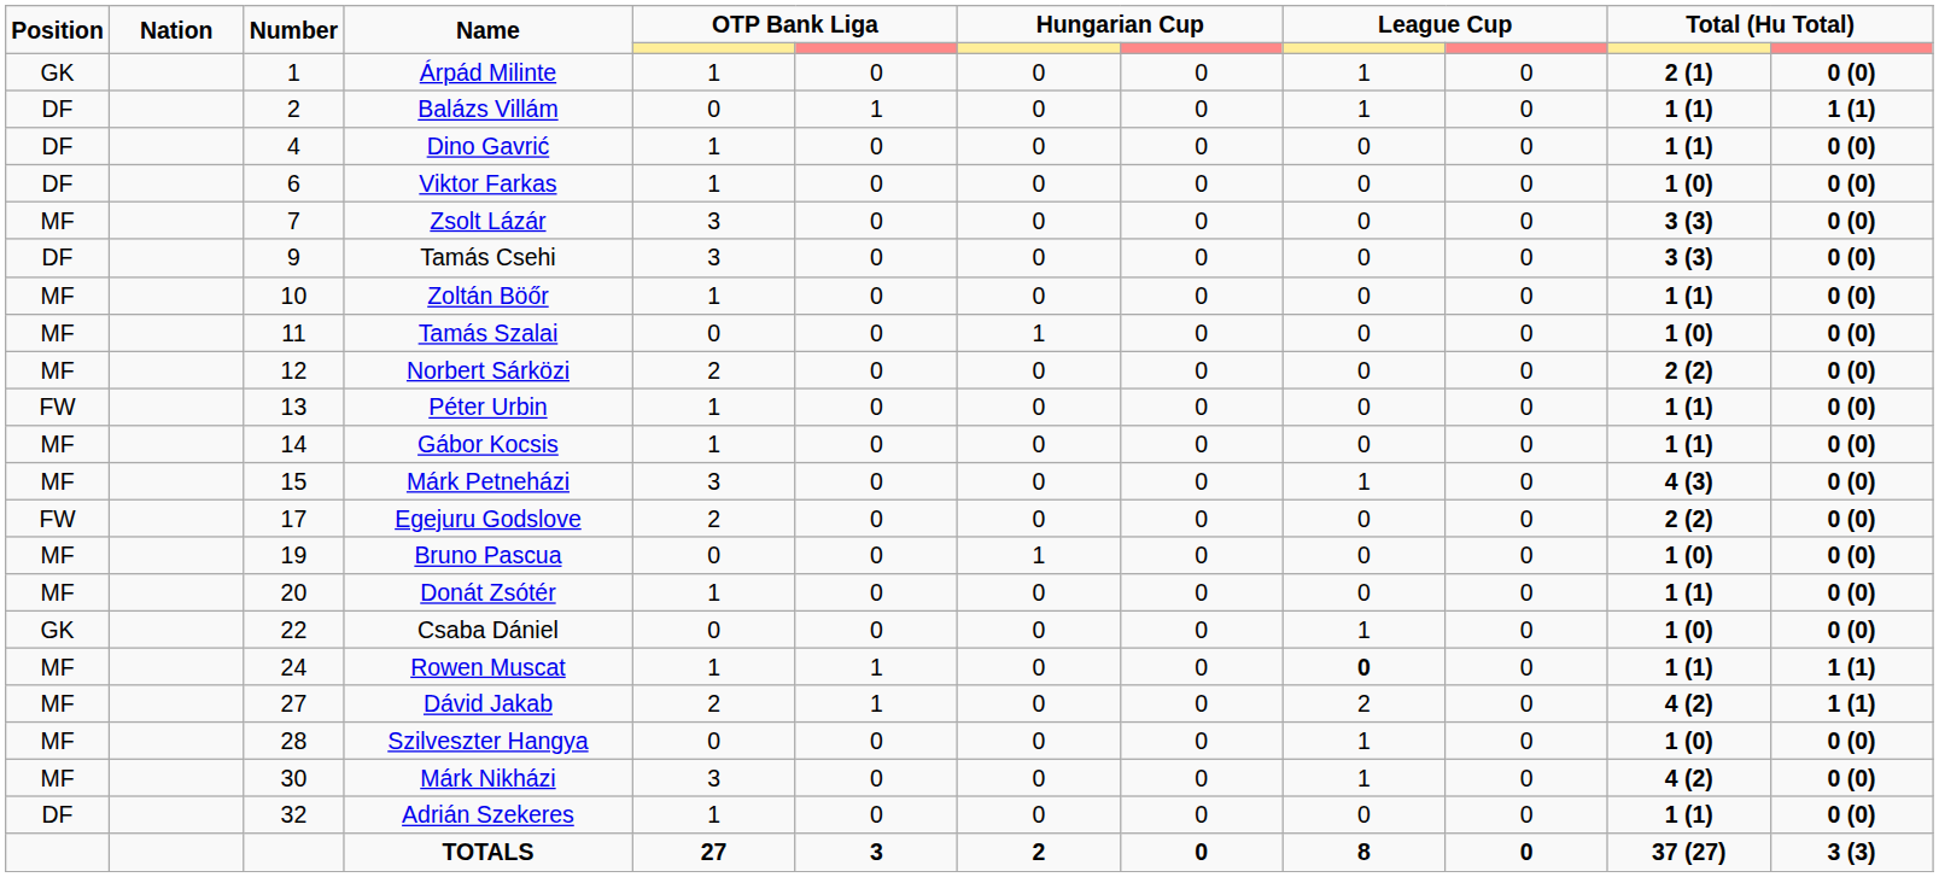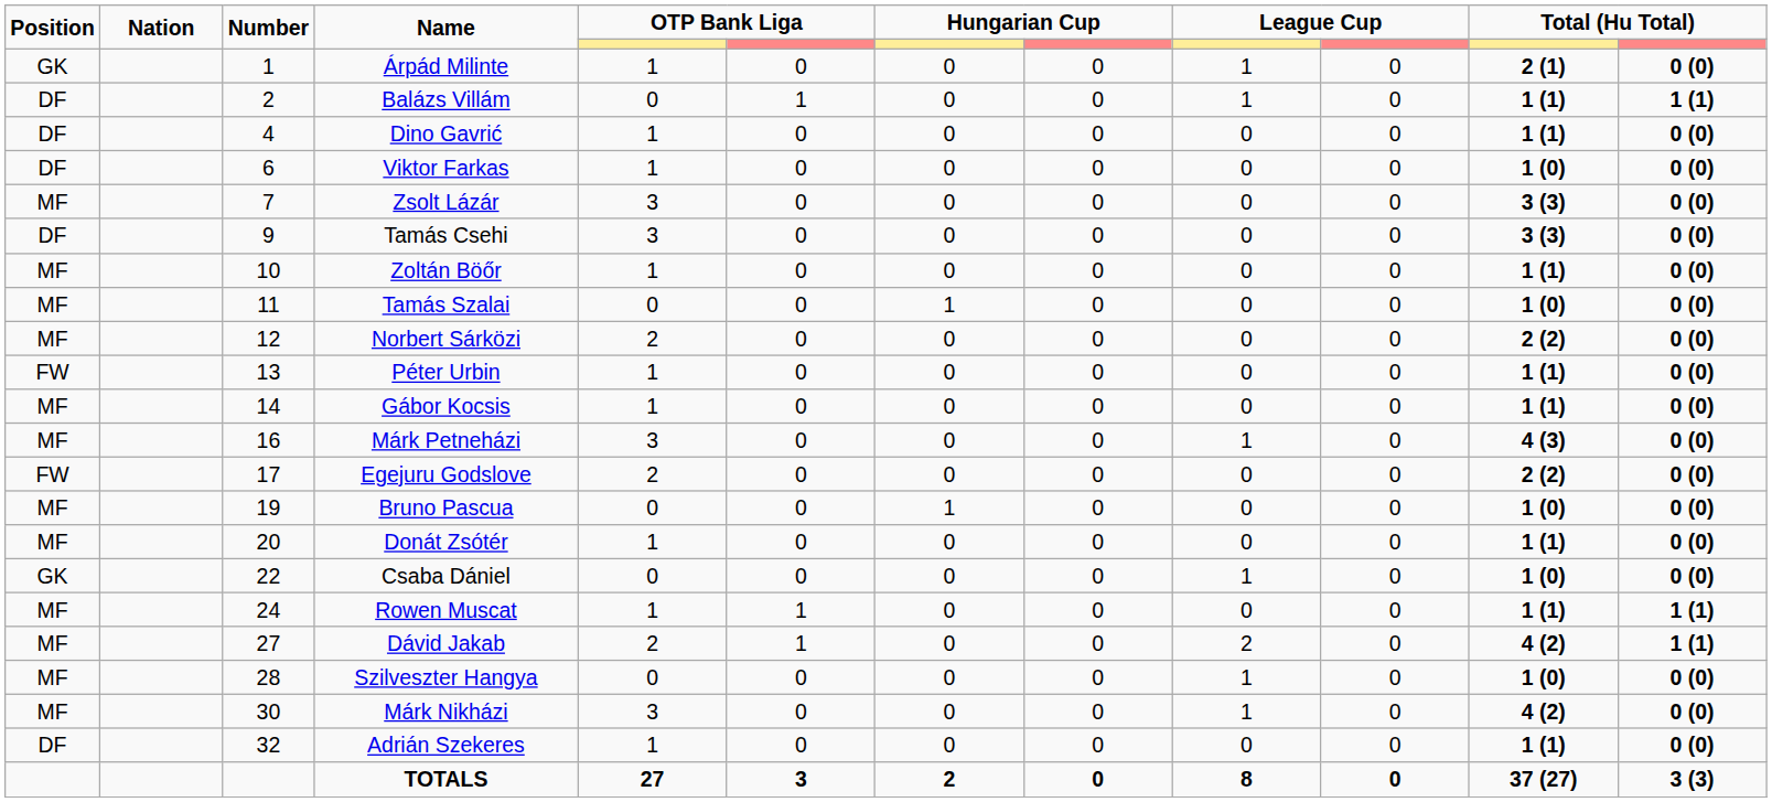Márk Petneházi | Number: 15 -> 16
Rowen Muscat | column 9: bold -> normal
